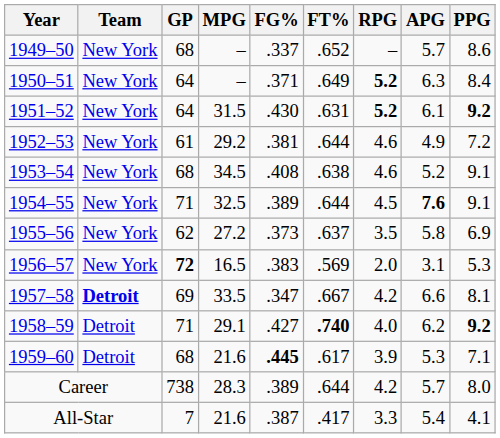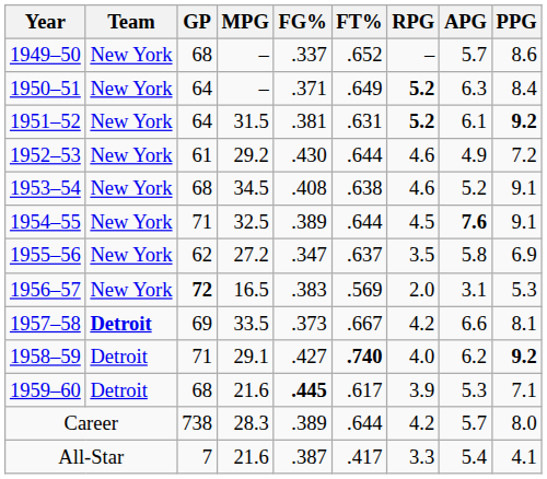1951–52 | FG%: .430 -> .381
1952–53 | FG%: .381 -> .430
1955–56 | FG%: .373 -> .347
1957–58 | FG%: .347 -> .373
